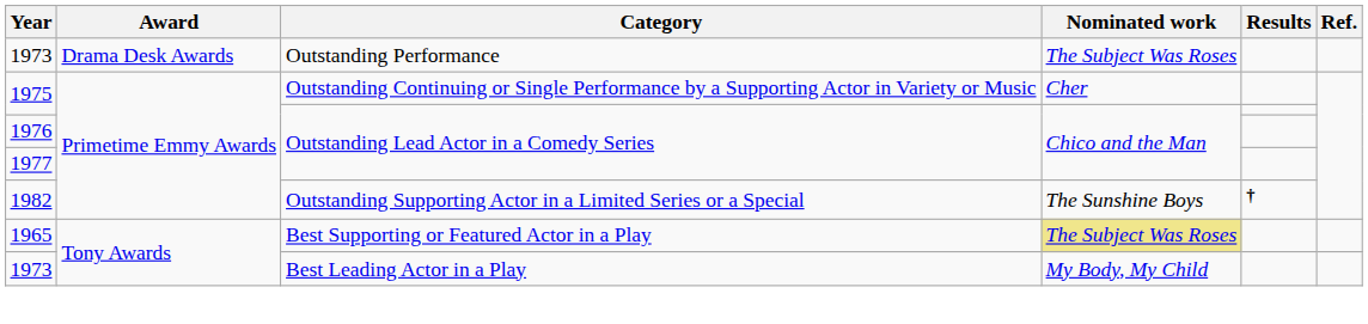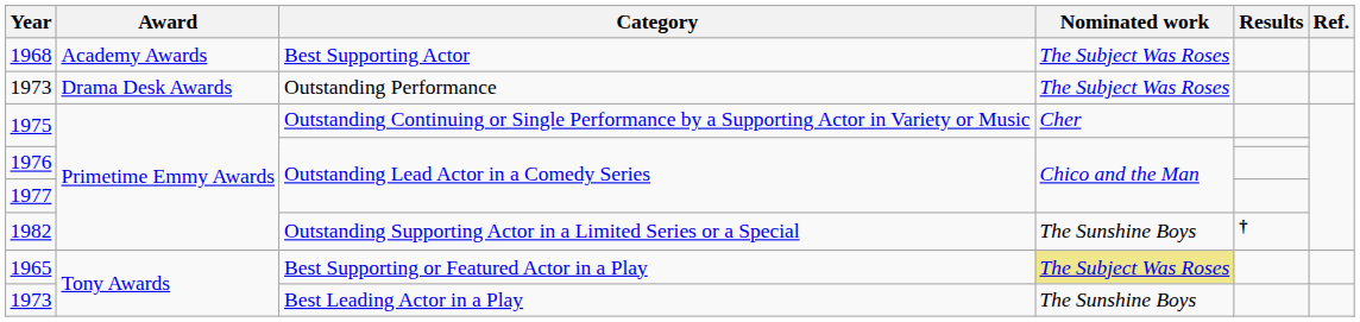+ row: 1968 | Academy Awards | Best Supporting Actor | The Subject Was Roses
1973 / Best Leading Actor in a Play | Nominated work: My Body, My Child -> The Sunshine Boys
